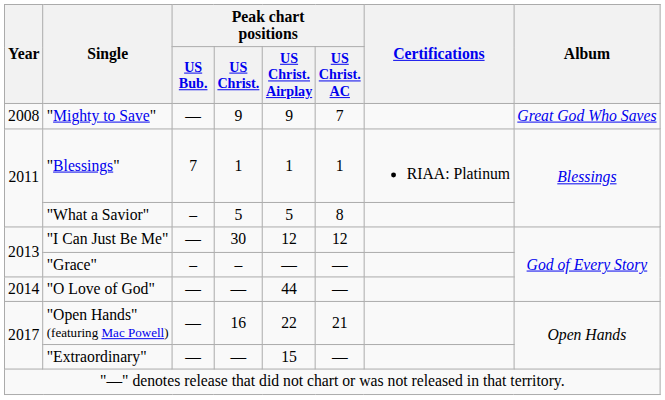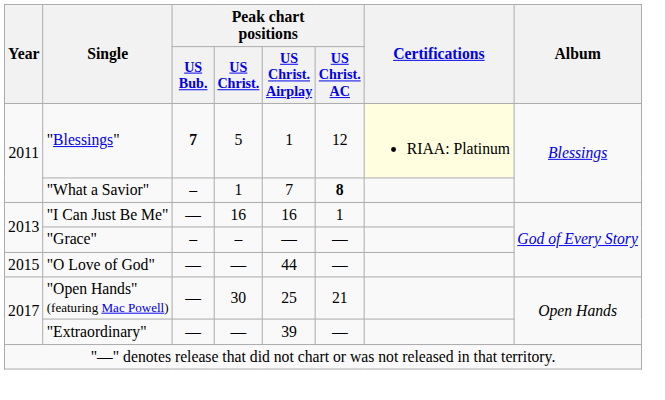- row: 2008 | "Mighty to Save" | — | 9 | 9 | 7 | Great God Who Saves
"Blessings" | Peak chart positions / US Bub.: normal -> bold
"Blessings" | Peak chart positions / US Christ.: 1 -> 5
"Blessings" | Peak chart positions / US Christ. AC: 1 -> 12
"Blessings" | Certifications: no background -> lightyellow background
"What a Savior" | Peak chart positions / US Christ.: 5 -> 1
"What a Savior" | Peak chart positions / US Christ. Airplay: 5 -> 7
"What a Savior" | Peak chart positions / US Christ. AC: normal -> bold
"I Can Just Be Me" | Peak chart positions / US Christ.: 30 -> 16
"I Can Just Be Me" | Peak chart positions / US Christ. Airplay: 12 -> 16
"I Can Just Be Me" | Peak chart positions / US Christ. AC: 12 -> 1
"O Love of God" | Year: 2014 -> 2015
"Open Hands" (featuring Mac Powell) | Peak chart positions / US Christ.: 16 -> 30
"Open Hands" (featuring Mac Powell) | Peak chart positions / US Christ. Airplay: 22 -> 25
"Extraordinary" | Peak chart positions / US Christ. Airplay: 15 -> 39
